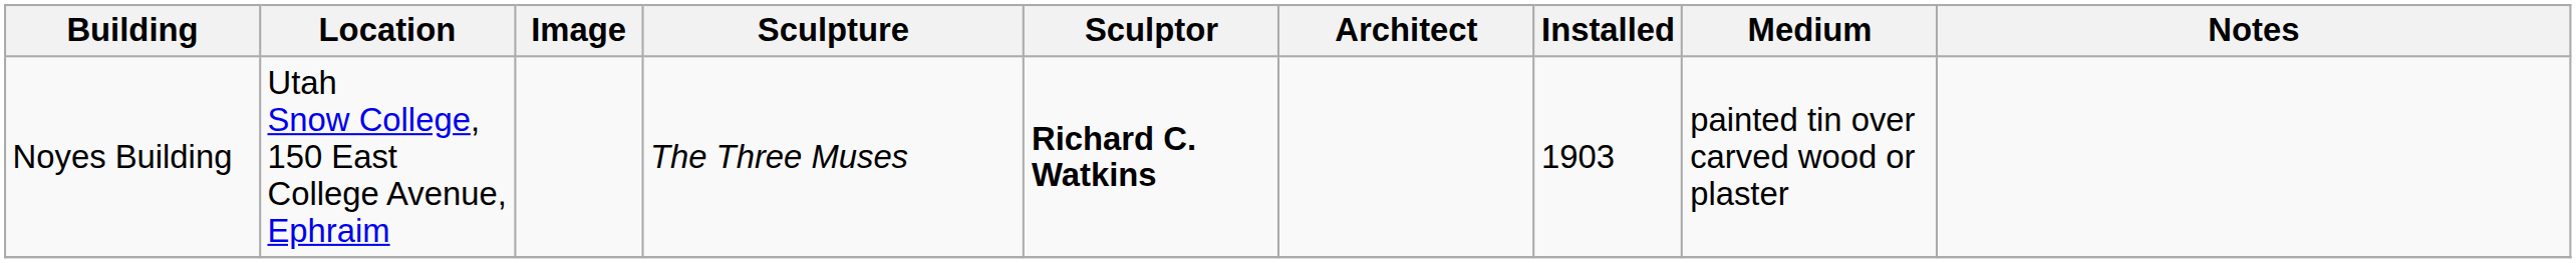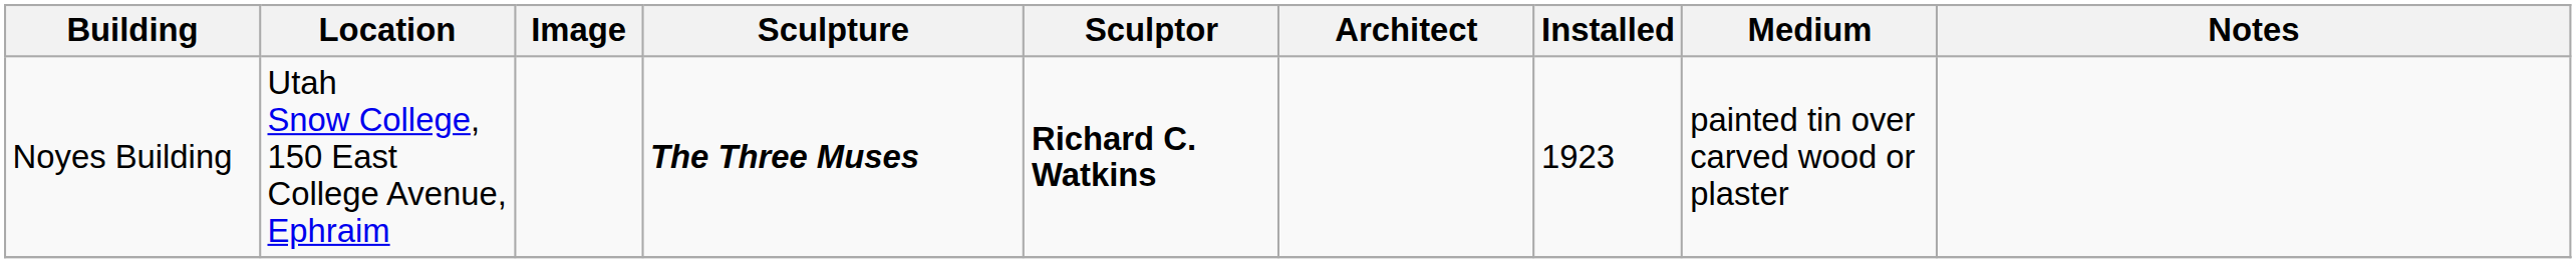Noyes Building | Sculpture: normal -> bold
Noyes Building | Installed: 1903 -> 1923
